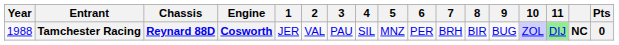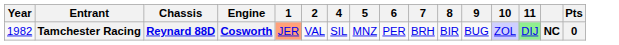- column: 3 | PAU
Tamchester Racing | Year: 1988 -> 1982
Tamchester Racing | 1: no background -> lightsalmon background
